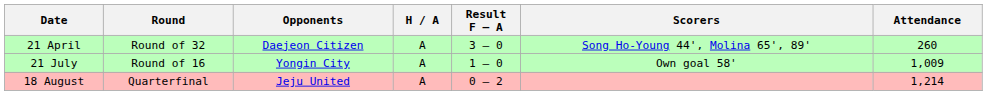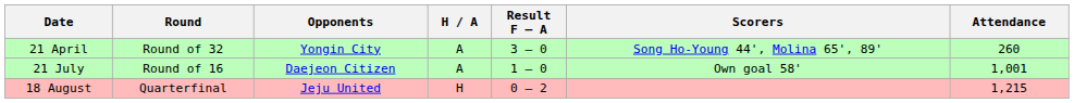21 April | Opponents: Daejeon Citizen -> Yongin City
21 July | Opponents: Yongin City -> Daejeon Citizen
21 July | Attendance: 1,009 -> 1,001
18 August | H / A: A -> H
18 August | Attendance: 1,214 -> 1,215
